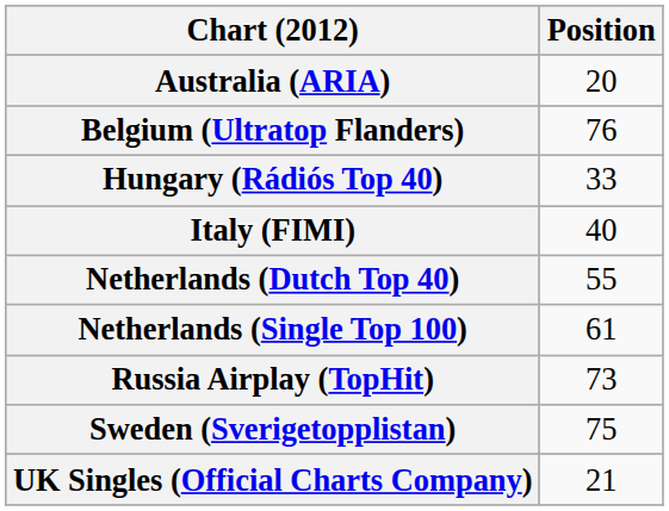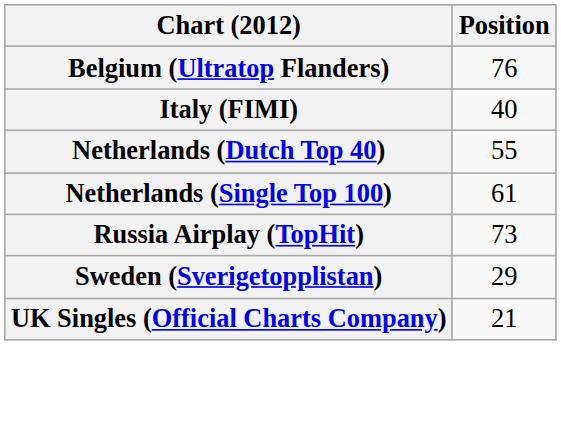- row: Australia (ARIA) | 20
- row: Hungary (Rádiós Top 40) | 33
Sweden (Sverigetopplistan) | Position: 75 -> 29
